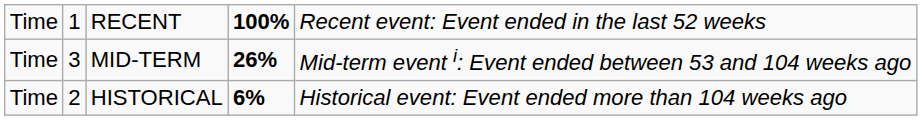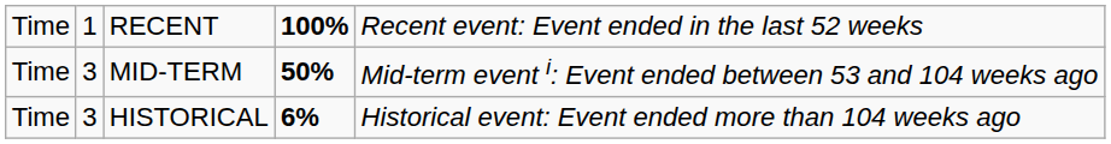MID-TERM | column 4: 26% -> 50%
HISTORICAL | column 2: 2 -> 3
